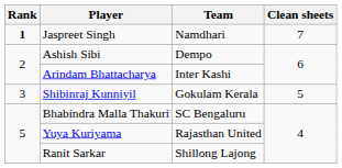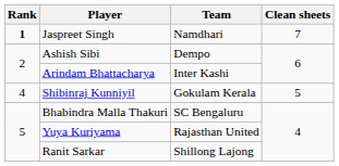Shibinraj Kunniyil | Rank: 3 -> 4
